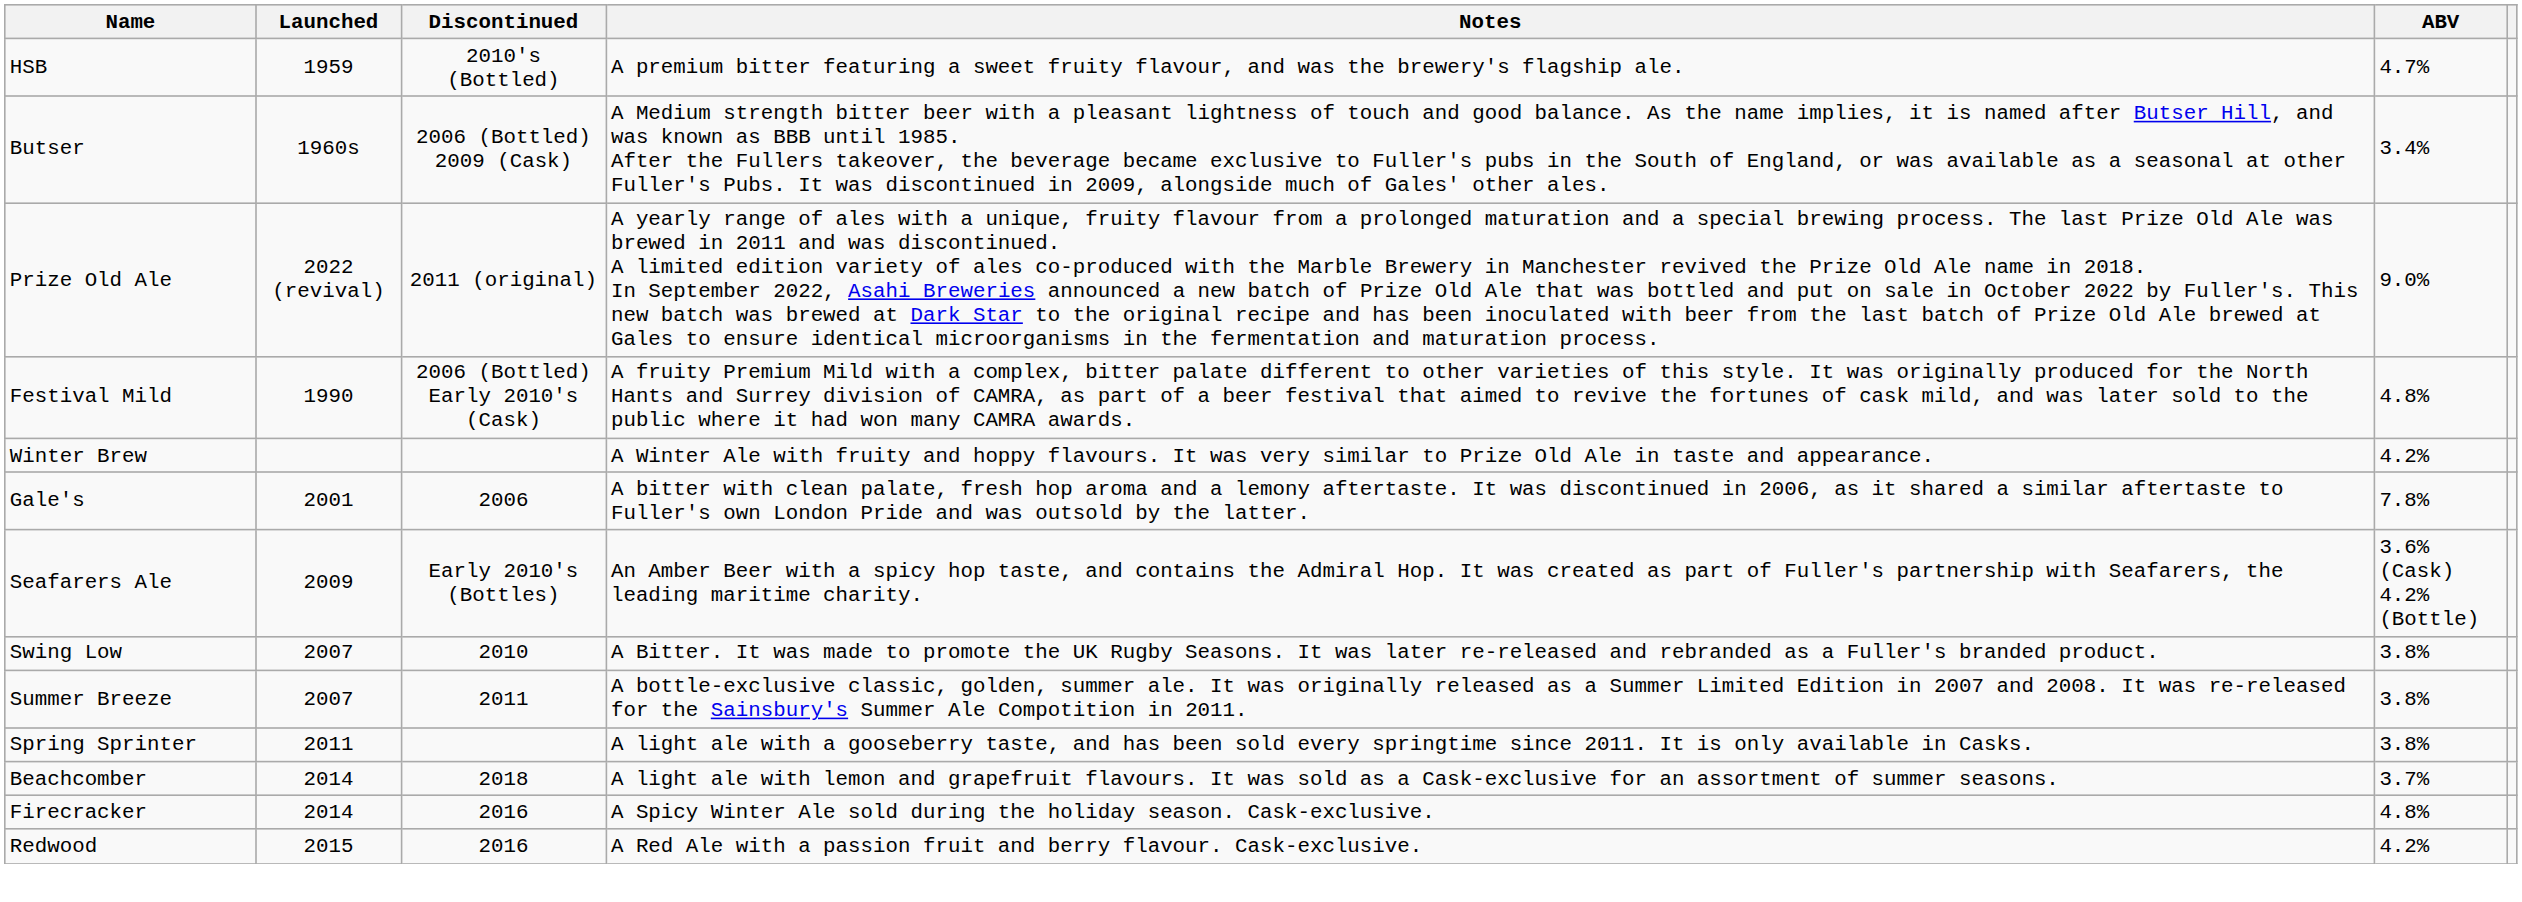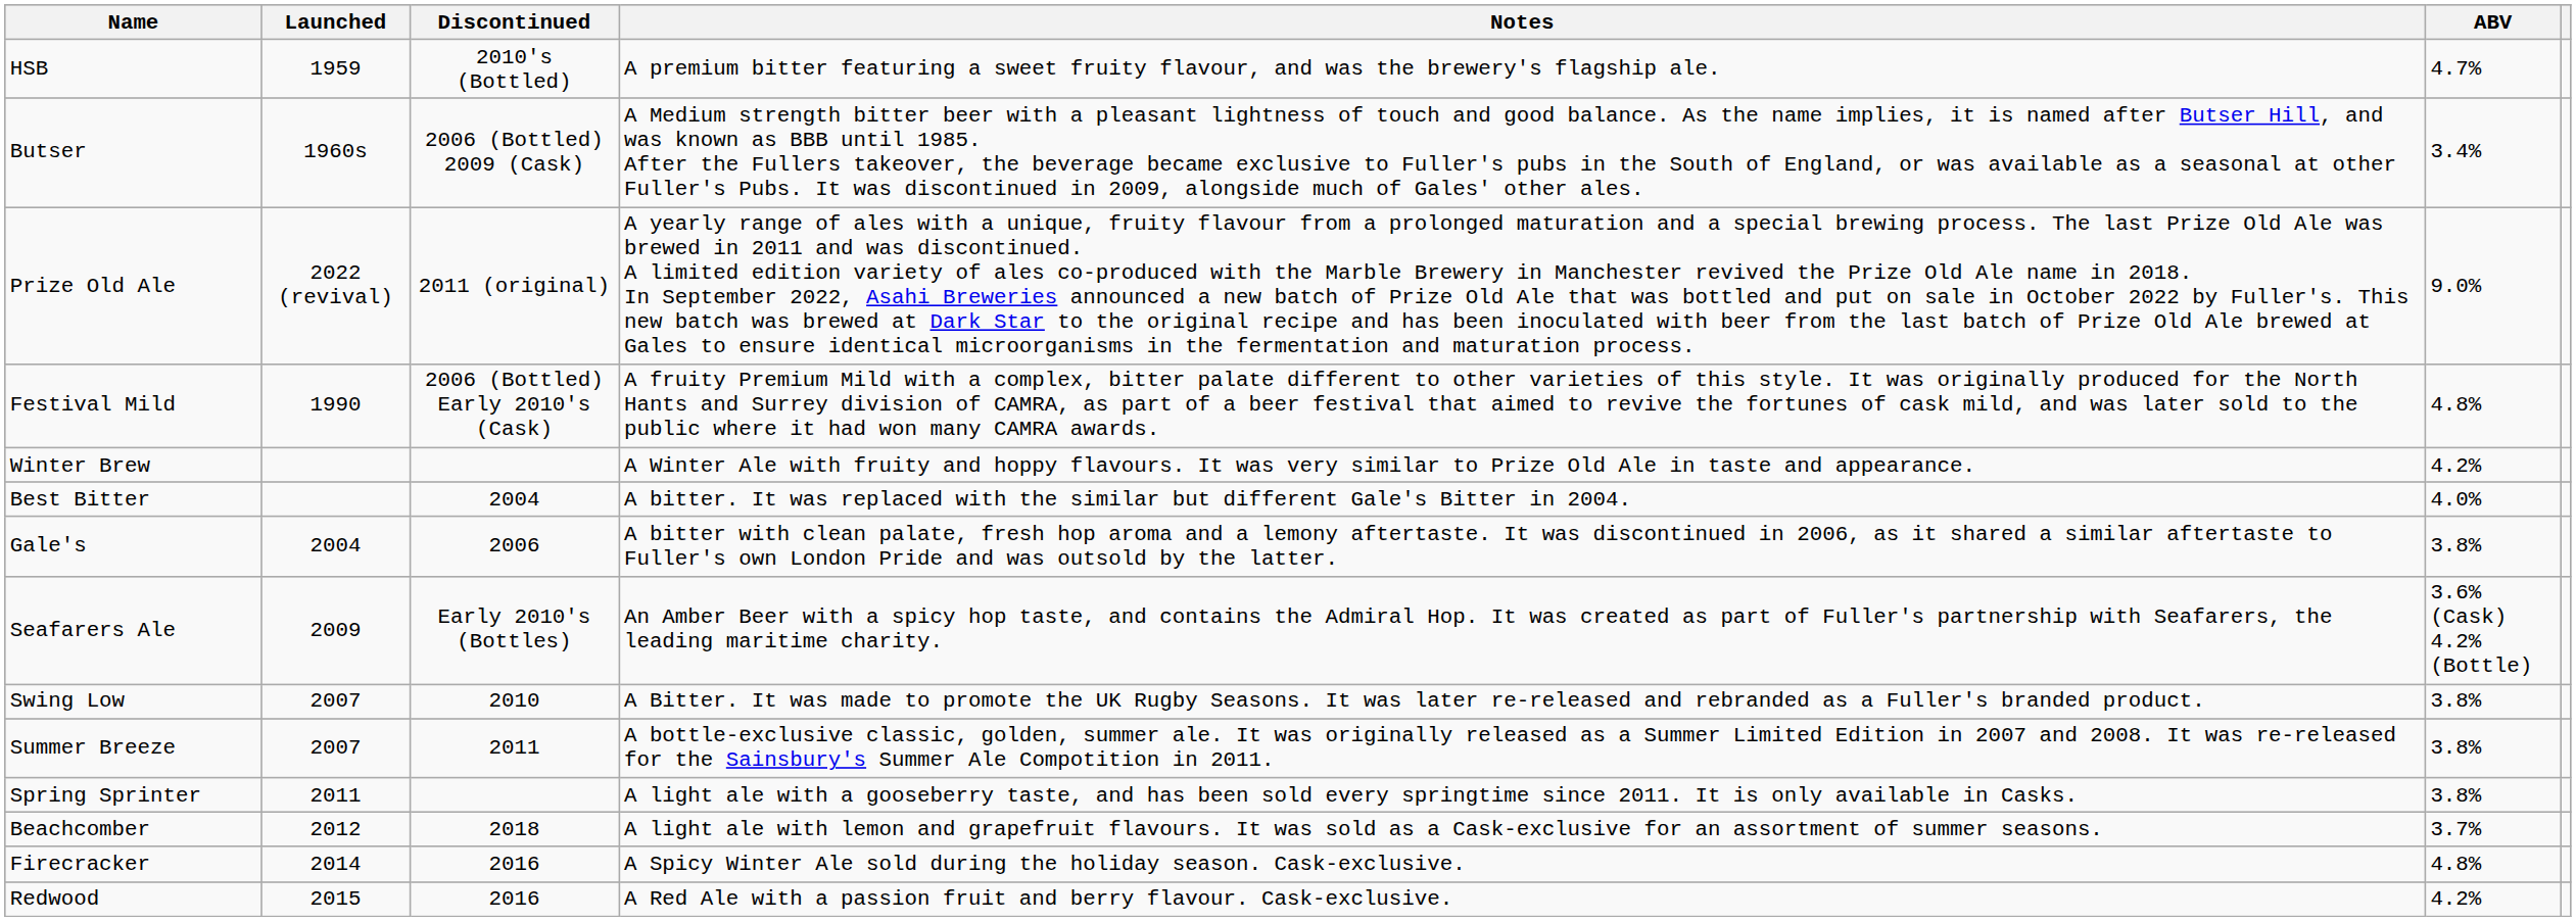+ row: Best Bitter | 2004 | A bitter. It was replaced with the similar but different Gale's Bitter in 2004. | 4.0%
Gale's | Launched: 2001 -> 2004
Gale's | ABV: 7.8% -> 3.8%
Beachcomber | Launched: 2014 -> 2012
